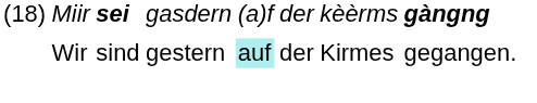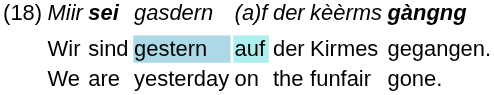Wir | column 4: no background -> lightblue background
+ row: We | are | yesterday | on | the | funfair | gone.
